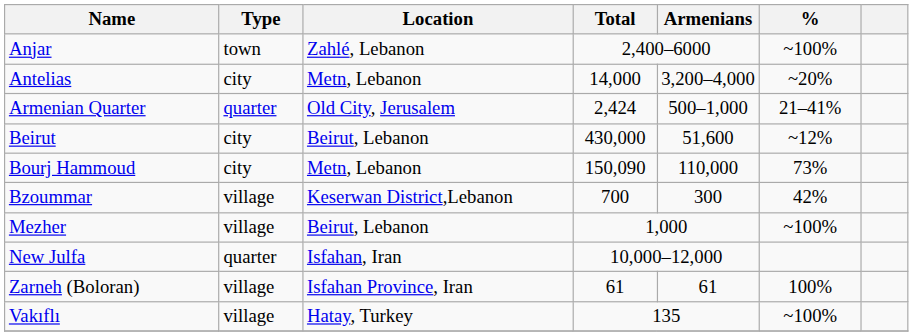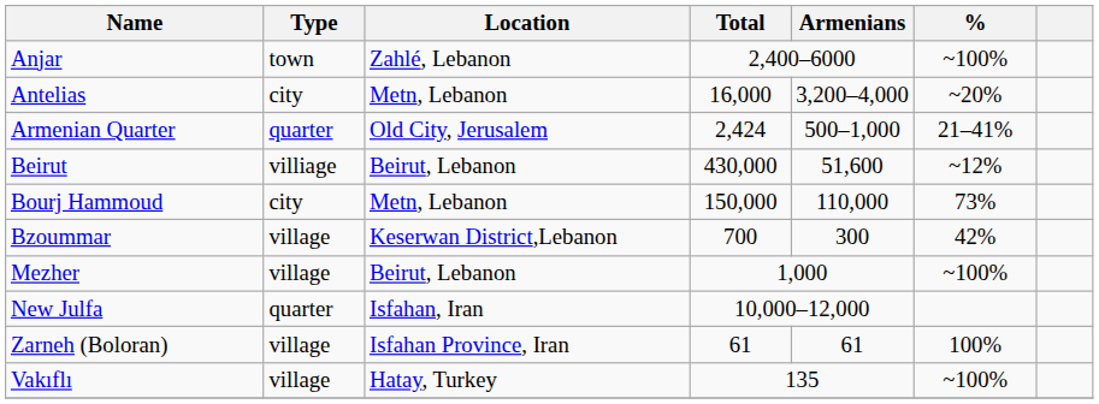Antelias | Total: 14,000 -> 16,000
Beirut | Type: city -> villiage
Bourj Hammoud | Total: 150,090 -> 150,000
